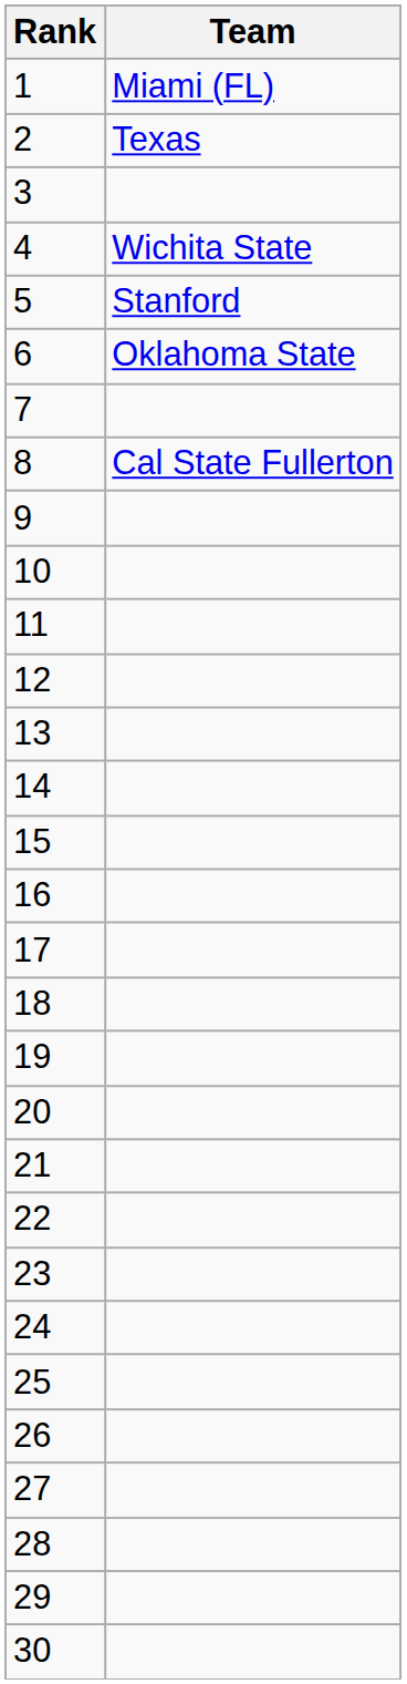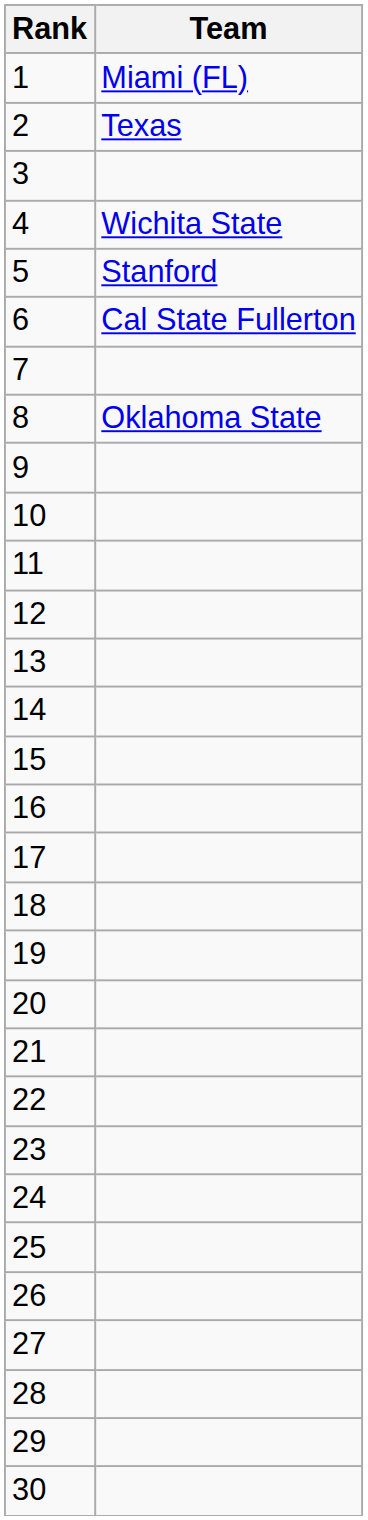6 | Team: Oklahoma State -> Cal State Fullerton
8 | Team: Cal State Fullerton -> Oklahoma State
